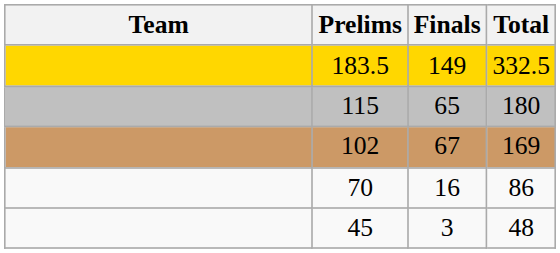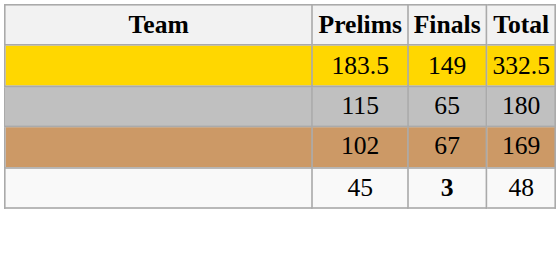- row: 70 | 16 | 86
45 | Finals: normal -> bold
